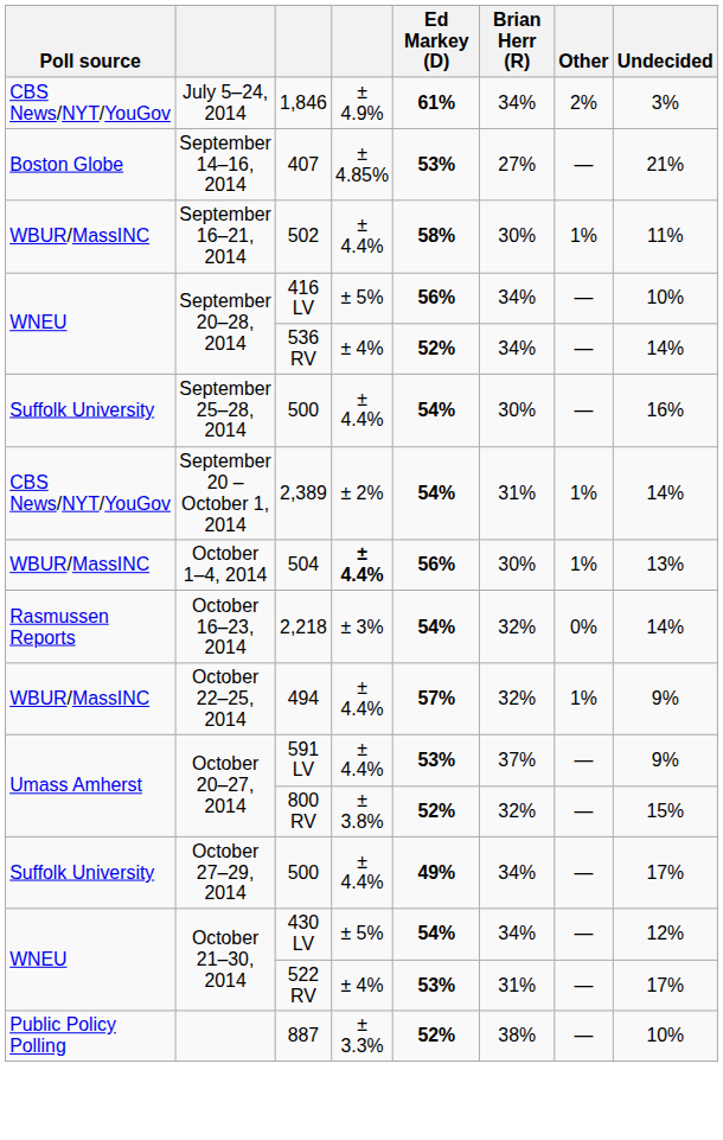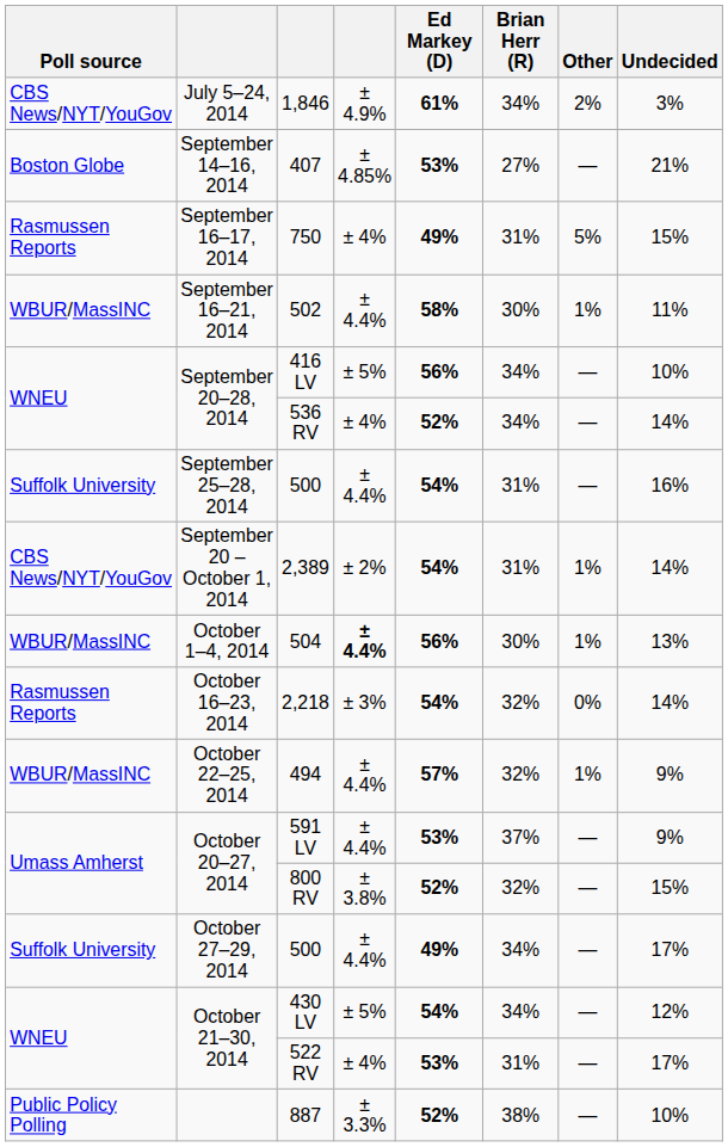+ row: Rasmussen Reports | September 16–17, 2014 | 750 | ± 4% | 49% | 31% | 5% | 15%
September 25–28, 2014 / 500 | Brian Herr (R): 30% -> 31%
